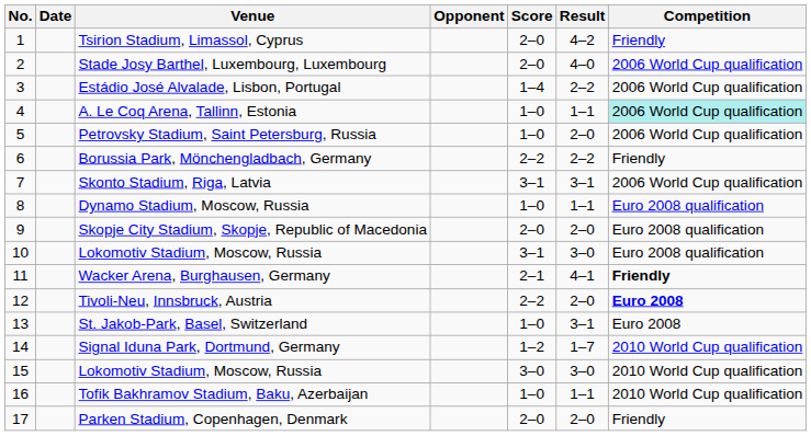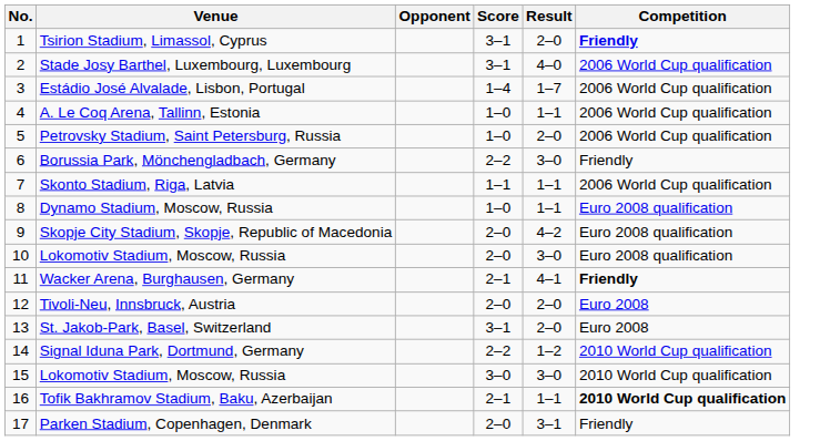- column: Date
Tsirion Stadium, Limassol, Cyprus | Score: 2–0 -> 3–1
Tsirion Stadium, Limassol, Cyprus | Result: 4–2 -> 2–0
Tsirion Stadium, Limassol, Cyprus | Competition: normal -> bold
Stade Josy Barthel, Luxembourg, Luxembourg | Score: 2–0 -> 3–1
Estádio José Alvalade, Lisbon, Portugal | Result: 2–2 -> 1–7
A. Le Coq Arena, Tallinn, Estonia | Competition: paleturquoise background -> no background
Borussia Park, Mönchengladbach, Germany | Result: 2–2 -> 3–0
Skonto Stadium, Riga, Latvia | Score: 3–1 -> 1–1
Skonto Stadium, Riga, Latvia | Result: 3–1 -> 1–1
Skopje City Stadium, Skopje, Republic of Macedonia | Result: 2–0 -> 4–2
10 / Lokomotiv Stadium, Moscow, Russia | Score: 3–1 -> 2–0
Tivoli-Neu, Innsbruck, Austria | Score: 2–2 -> 2–0
Tivoli-Neu, Innsbruck, Austria | Competition: bold -> normal
St. Jakob-Park, Basel, Switzerland | Score: 1–0 -> 3–1
St. Jakob-Park, Basel, Switzerland | Result: 3–1 -> 2–0
Signal Iduna Park, Dortmund, Germany | Score: 1–2 -> 2–2
Signal Iduna Park, Dortmund, Germany | Result: 1–7 -> 1–2
Tofik Bakhramov Stadium, Baku, Azerbaijan | Score: 1–0 -> 2–1
Tofik Bakhramov Stadium, Baku, Azerbaijan | Competition: normal -> bold
Parken Stadium, Copenhagen, Denmark | Result: 2–0 -> 3–1
